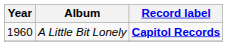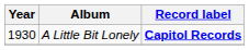A Little Bit Lonely | Year: 1960 -> 1930
